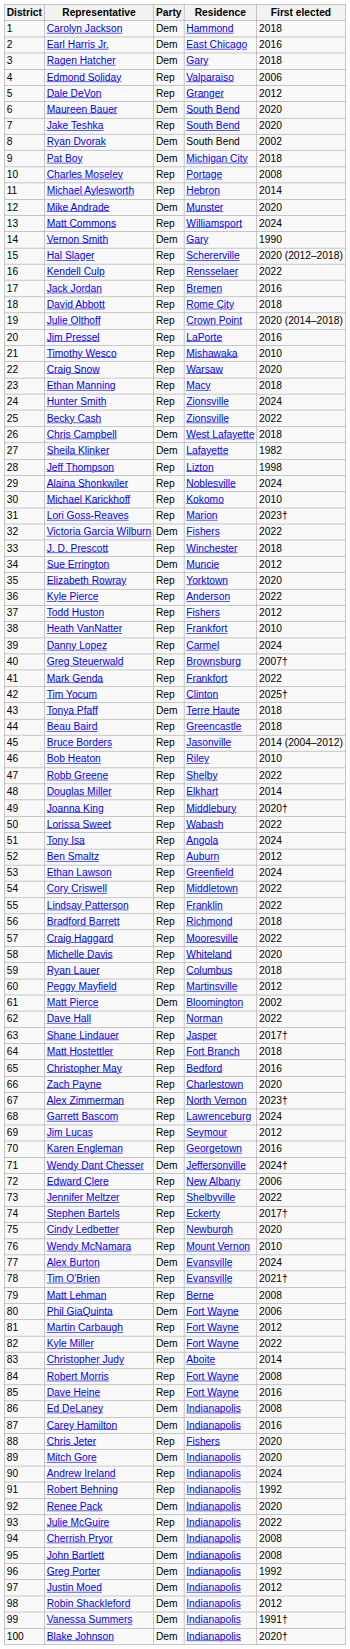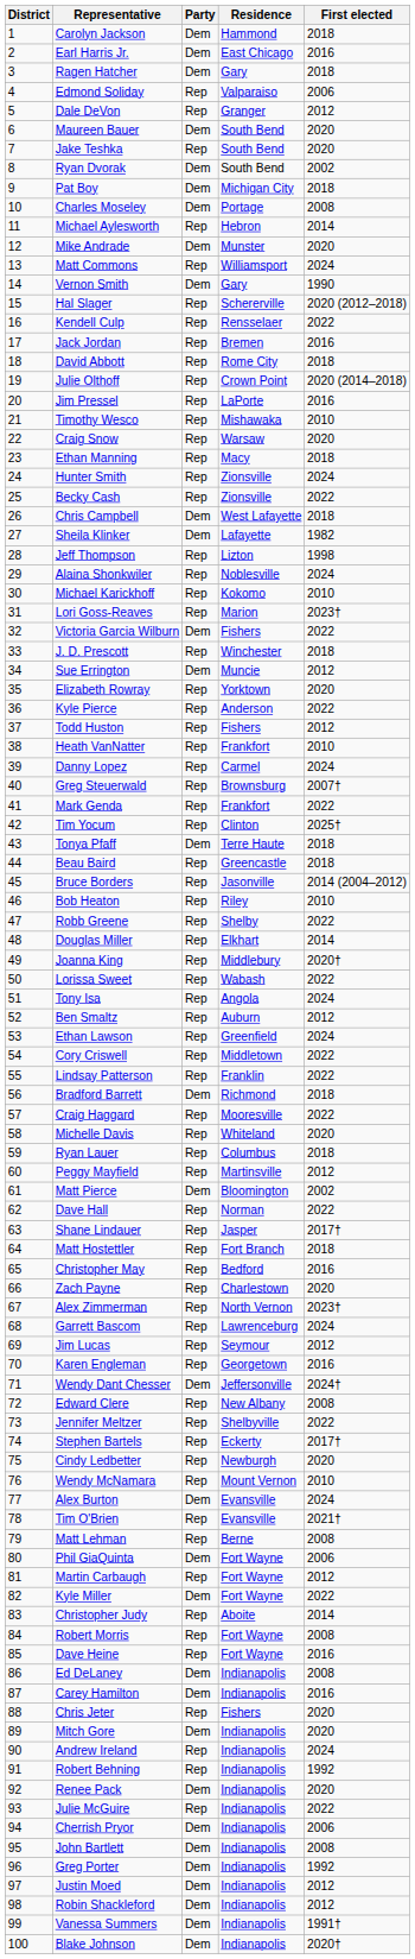Charles Moseley | Party: Rep -> Dem
Bradford Barrett | Party: Rep -> Dem
Edward Clere | First elected: 2006 -> 2008
Cherrish Pryor | First elected: 2008 -> 2006
